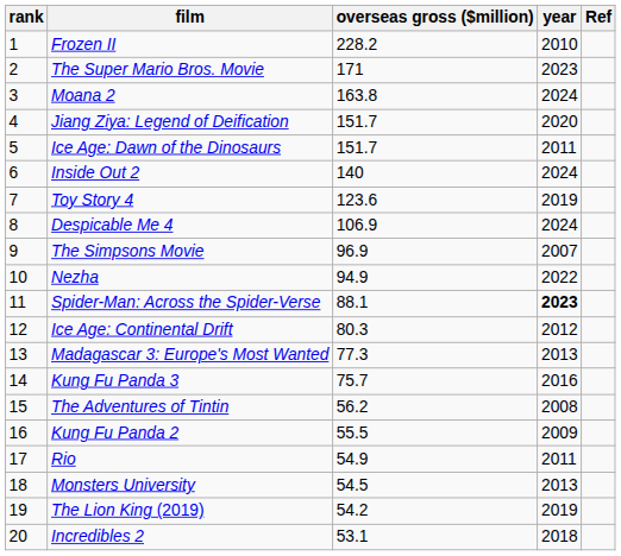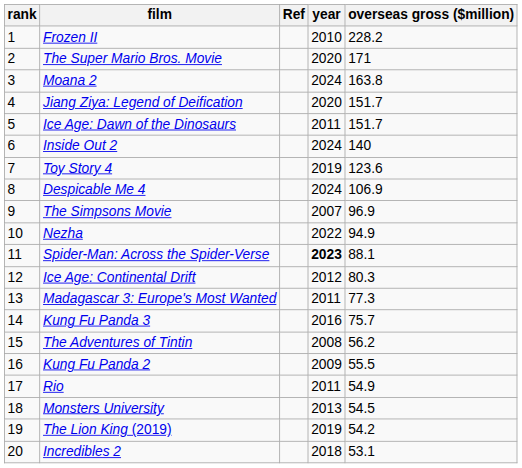columns swapped: overseas gross ($million) <-> Ref
The Super Mario Bros. Movie | year: 2023 -> 2020
Madagascar 3: Europe's Most Wanted | year: 2013 -> 2011
